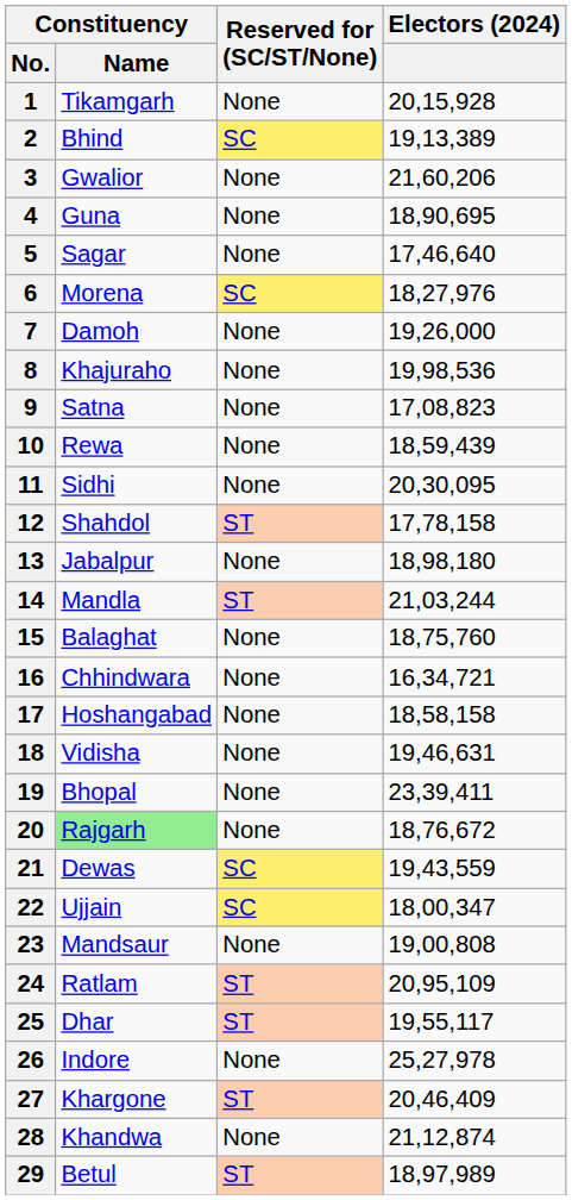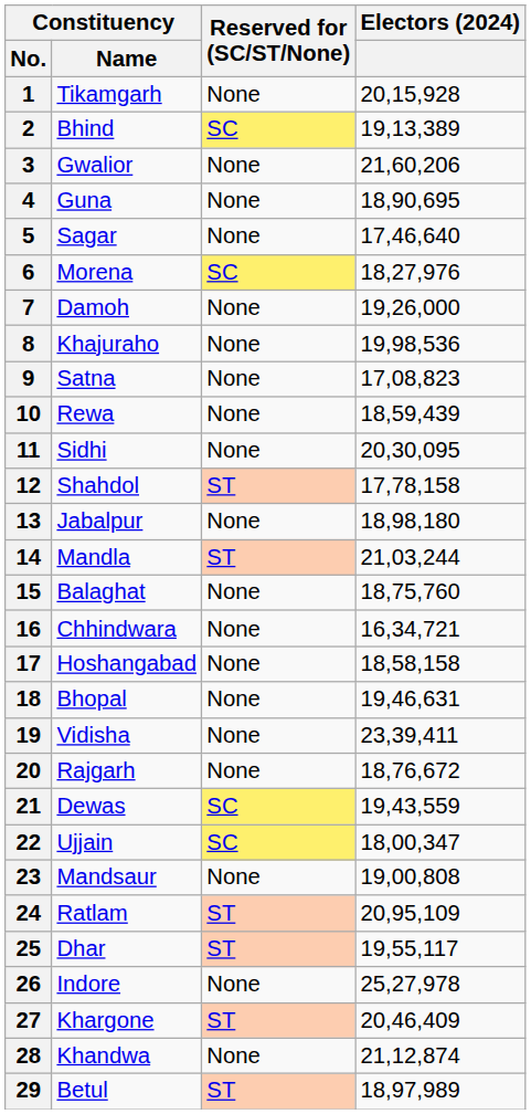18 | Constituency / Name: Vidisha -> Bhopal
19 | Constituency / Name: Bhopal -> Vidisha
20 | Constituency / Name: lightgreen background -> no background
